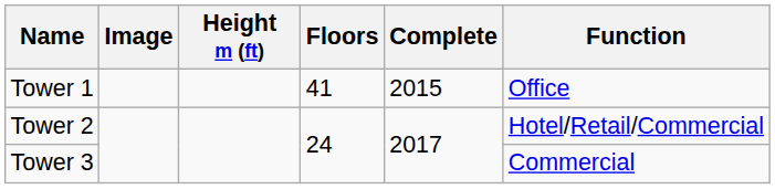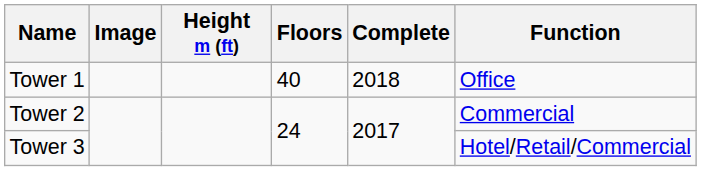Tower 1 | Floors: 41 -> 40
Tower 1 | Complete: 2015 -> 2018
Tower 2 | Function: Hotel/Retail/Commercial -> Commercial
Tower 3 | Function: Commercial -> Hotel/Retail/Commercial
